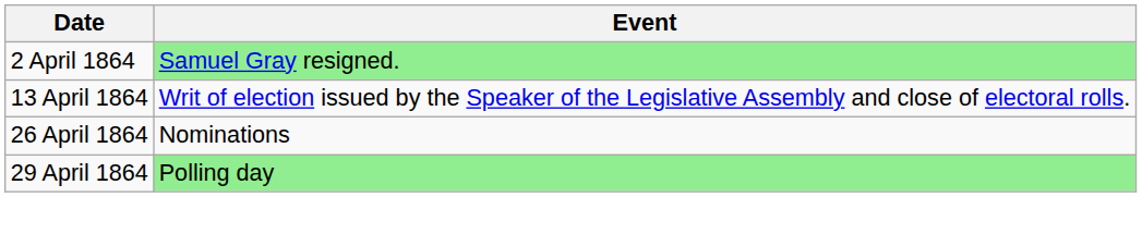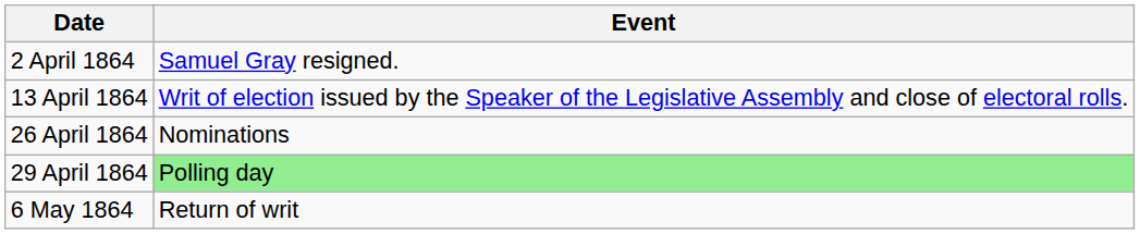2 April 1864 | Event: lightgreen background -> no background
+ row: 6 May 1864 | Return of writ
